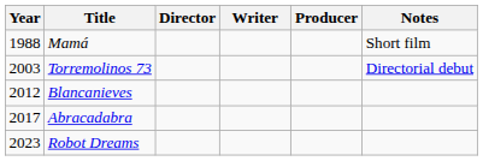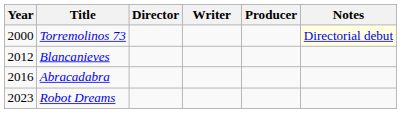- row: 1988 | Mamá | Short film
Torremolinos 73 | Year: 2003 -> 2000
Torremolinos 73 | Notes: no background -> lightyellow background
Abracadabra | Year: 2017 -> 2016
